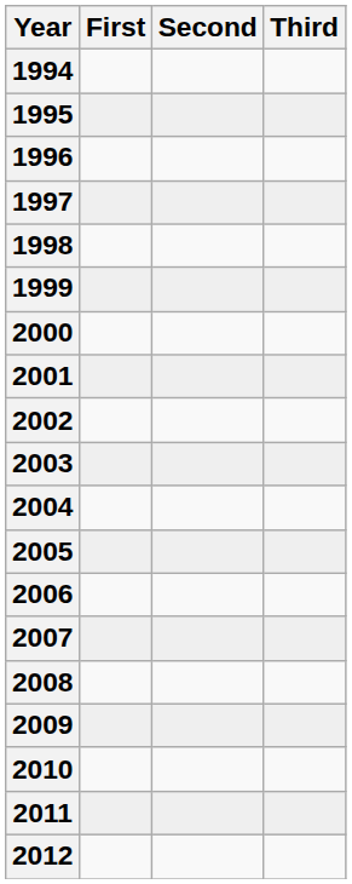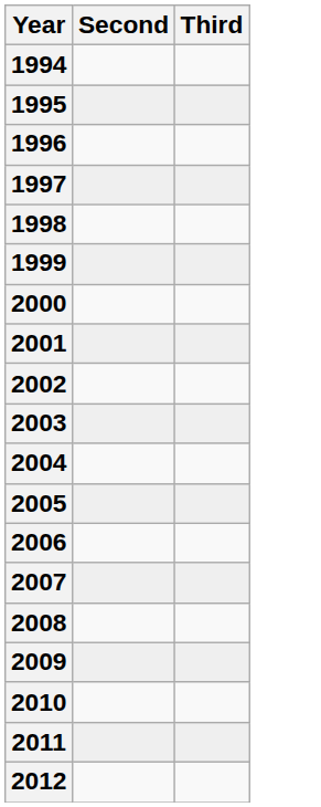- column: First
